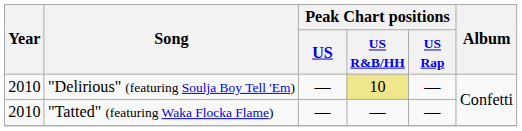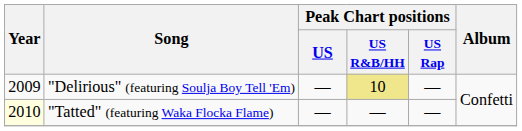"Delirious" (featuring Soulja Boy Tell 'Em) | Year: 2010 -> 2009
"Tatted" (featuring Waka Flocka Flame) | Year: no background -> lightyellow background
